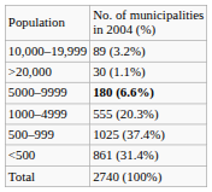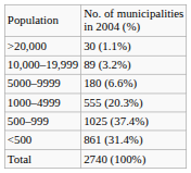rows swapped: >20,000 <-> 10,000–19,999
5000–9999 | column 2: bold -> normal
